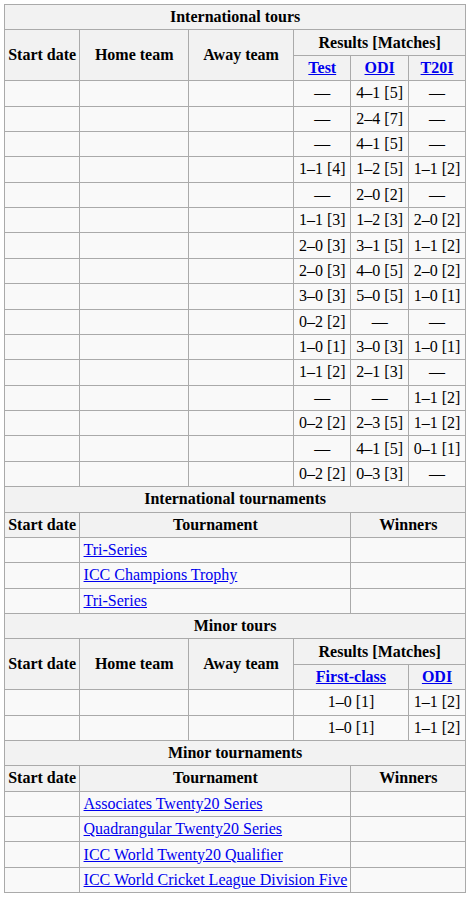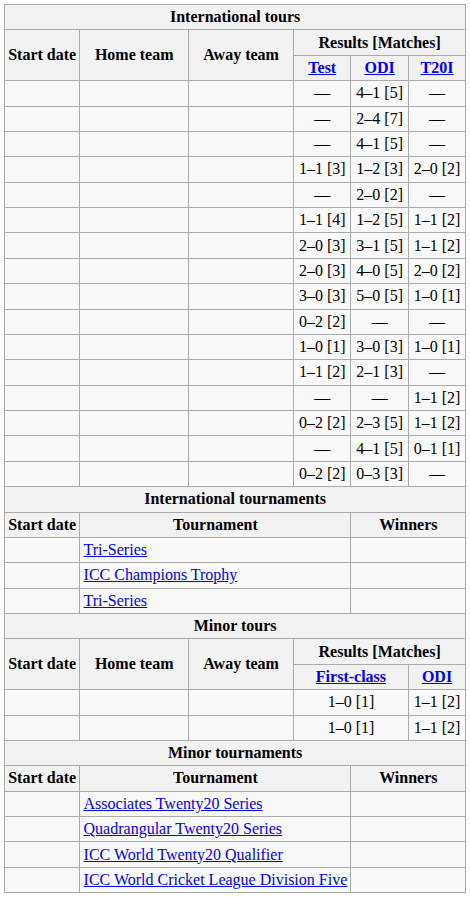rows swapped: 1–1 [3] <-> 1–1 [4]
